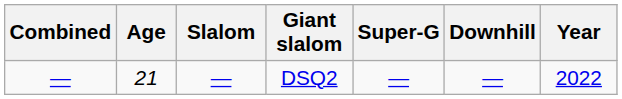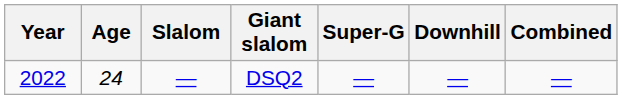columns swapped: Year <-> Combined
DSQ2 | Age: 21 -> 24
